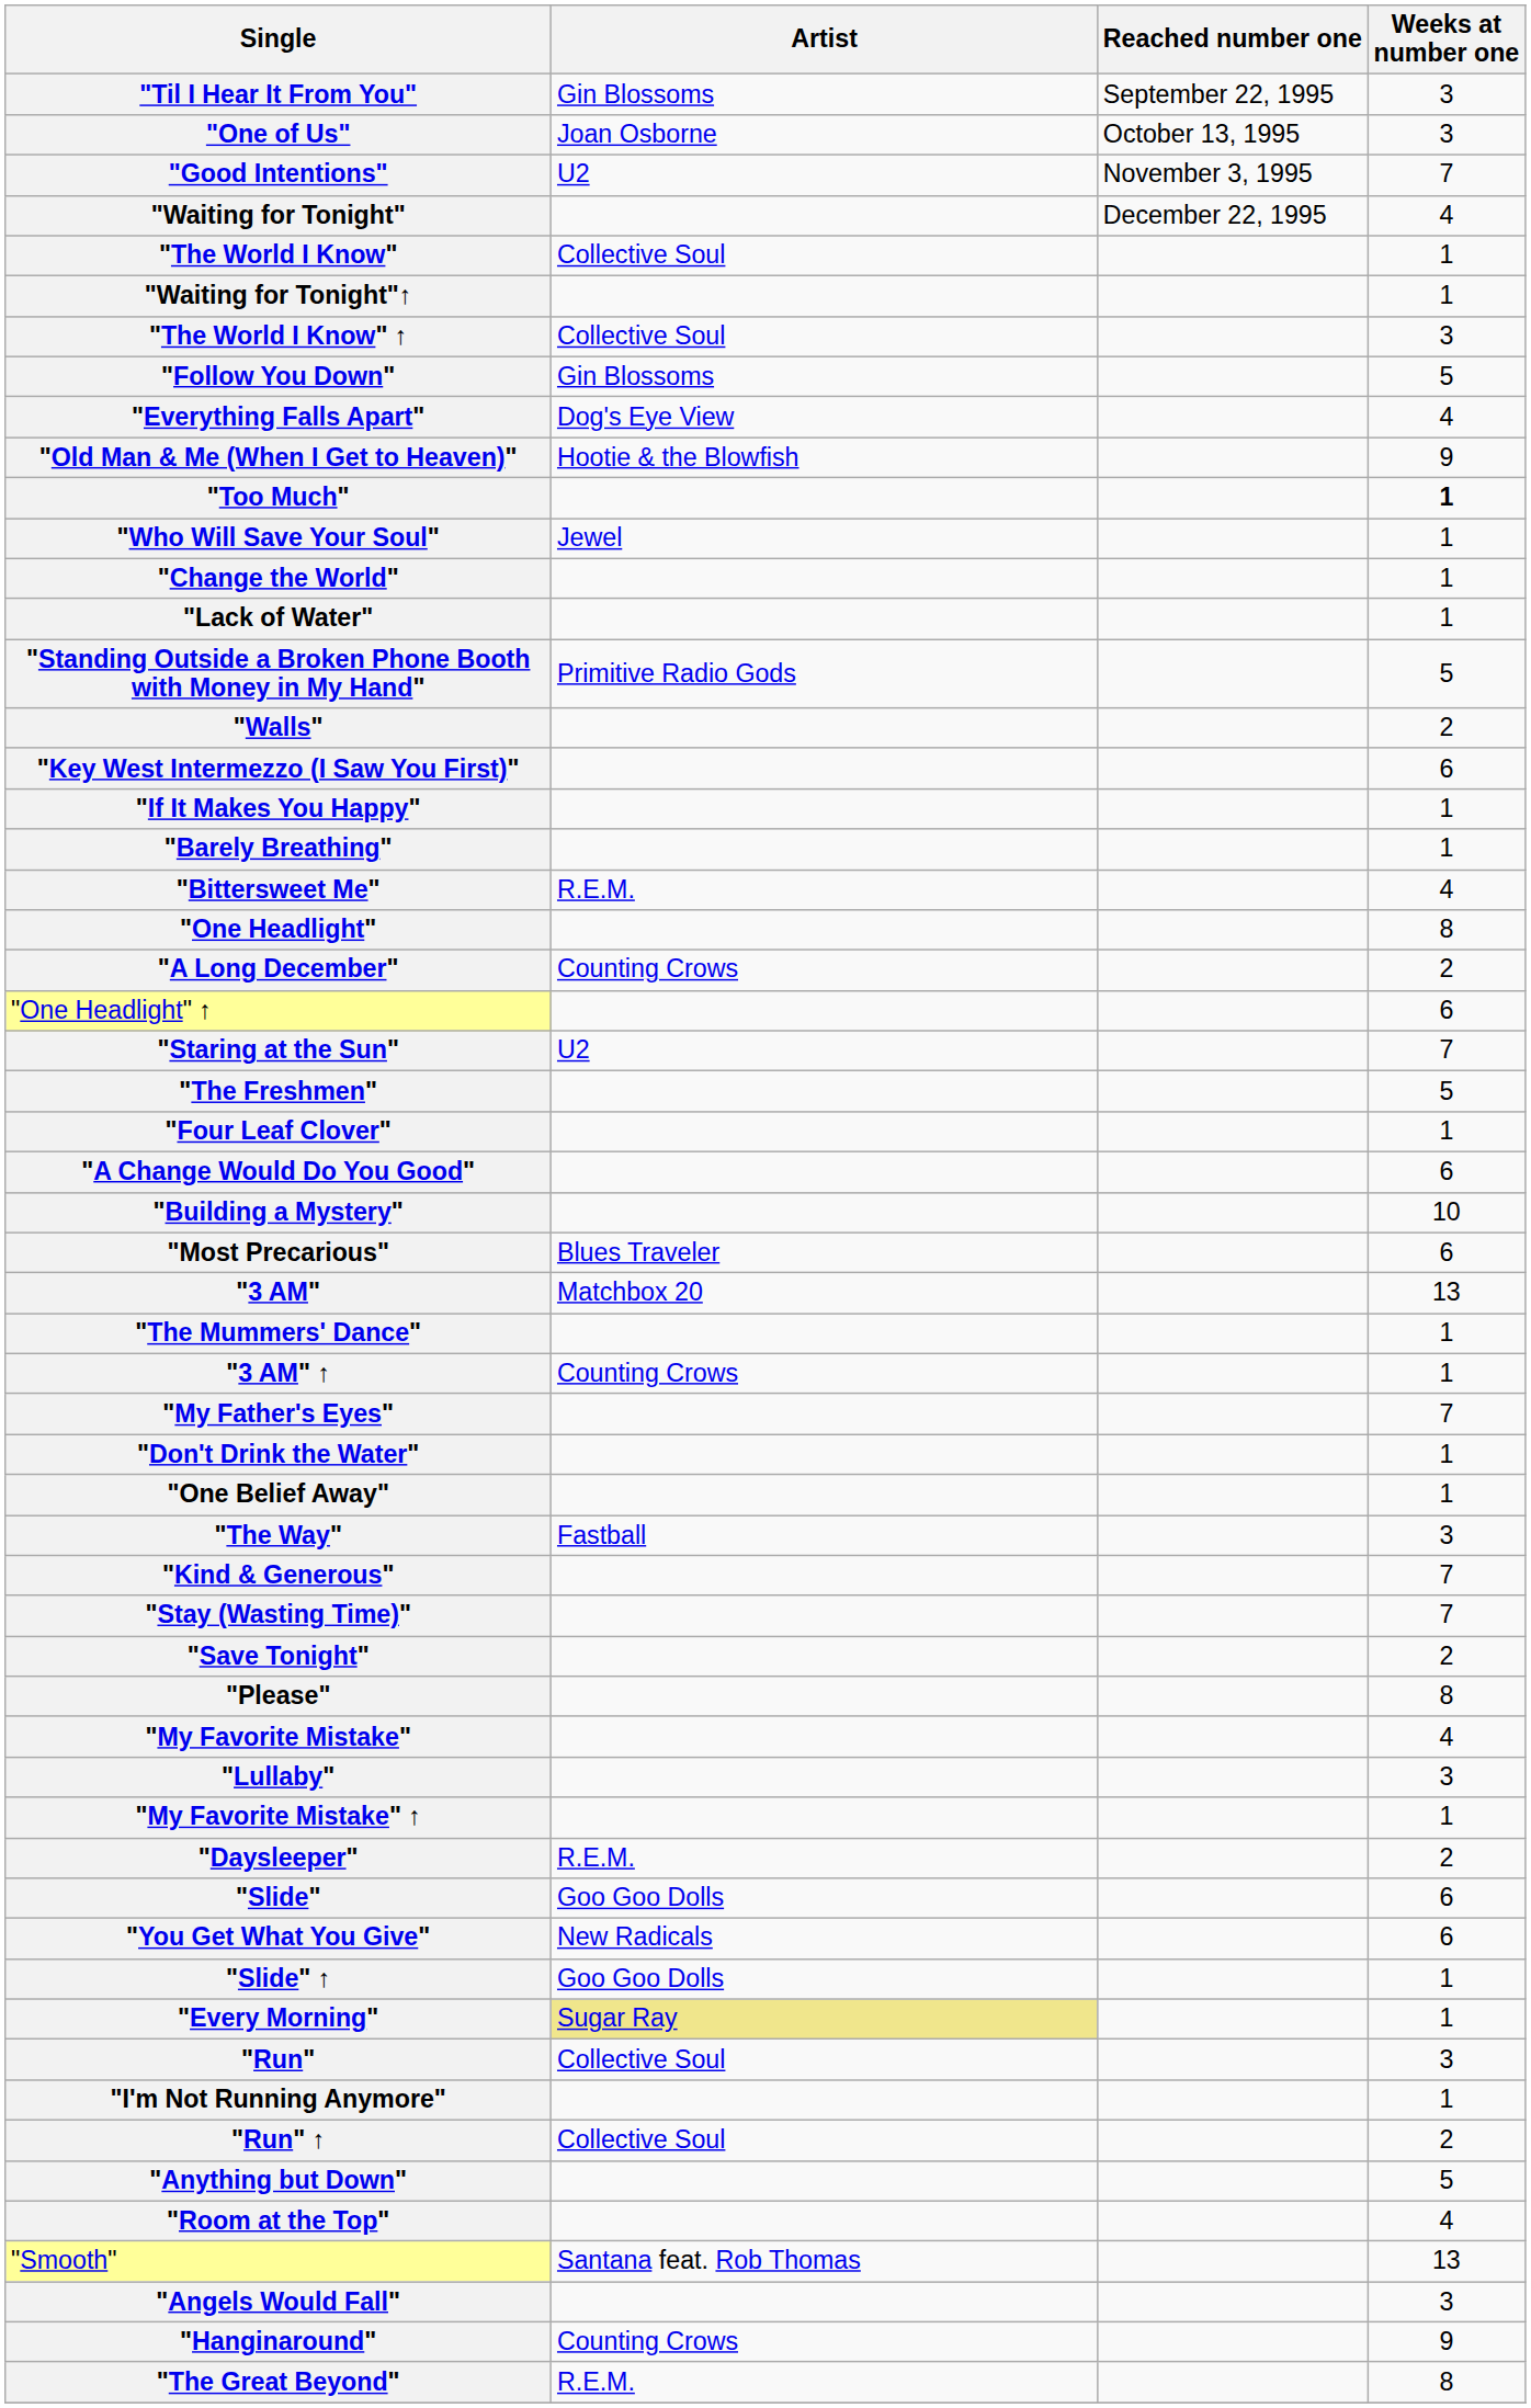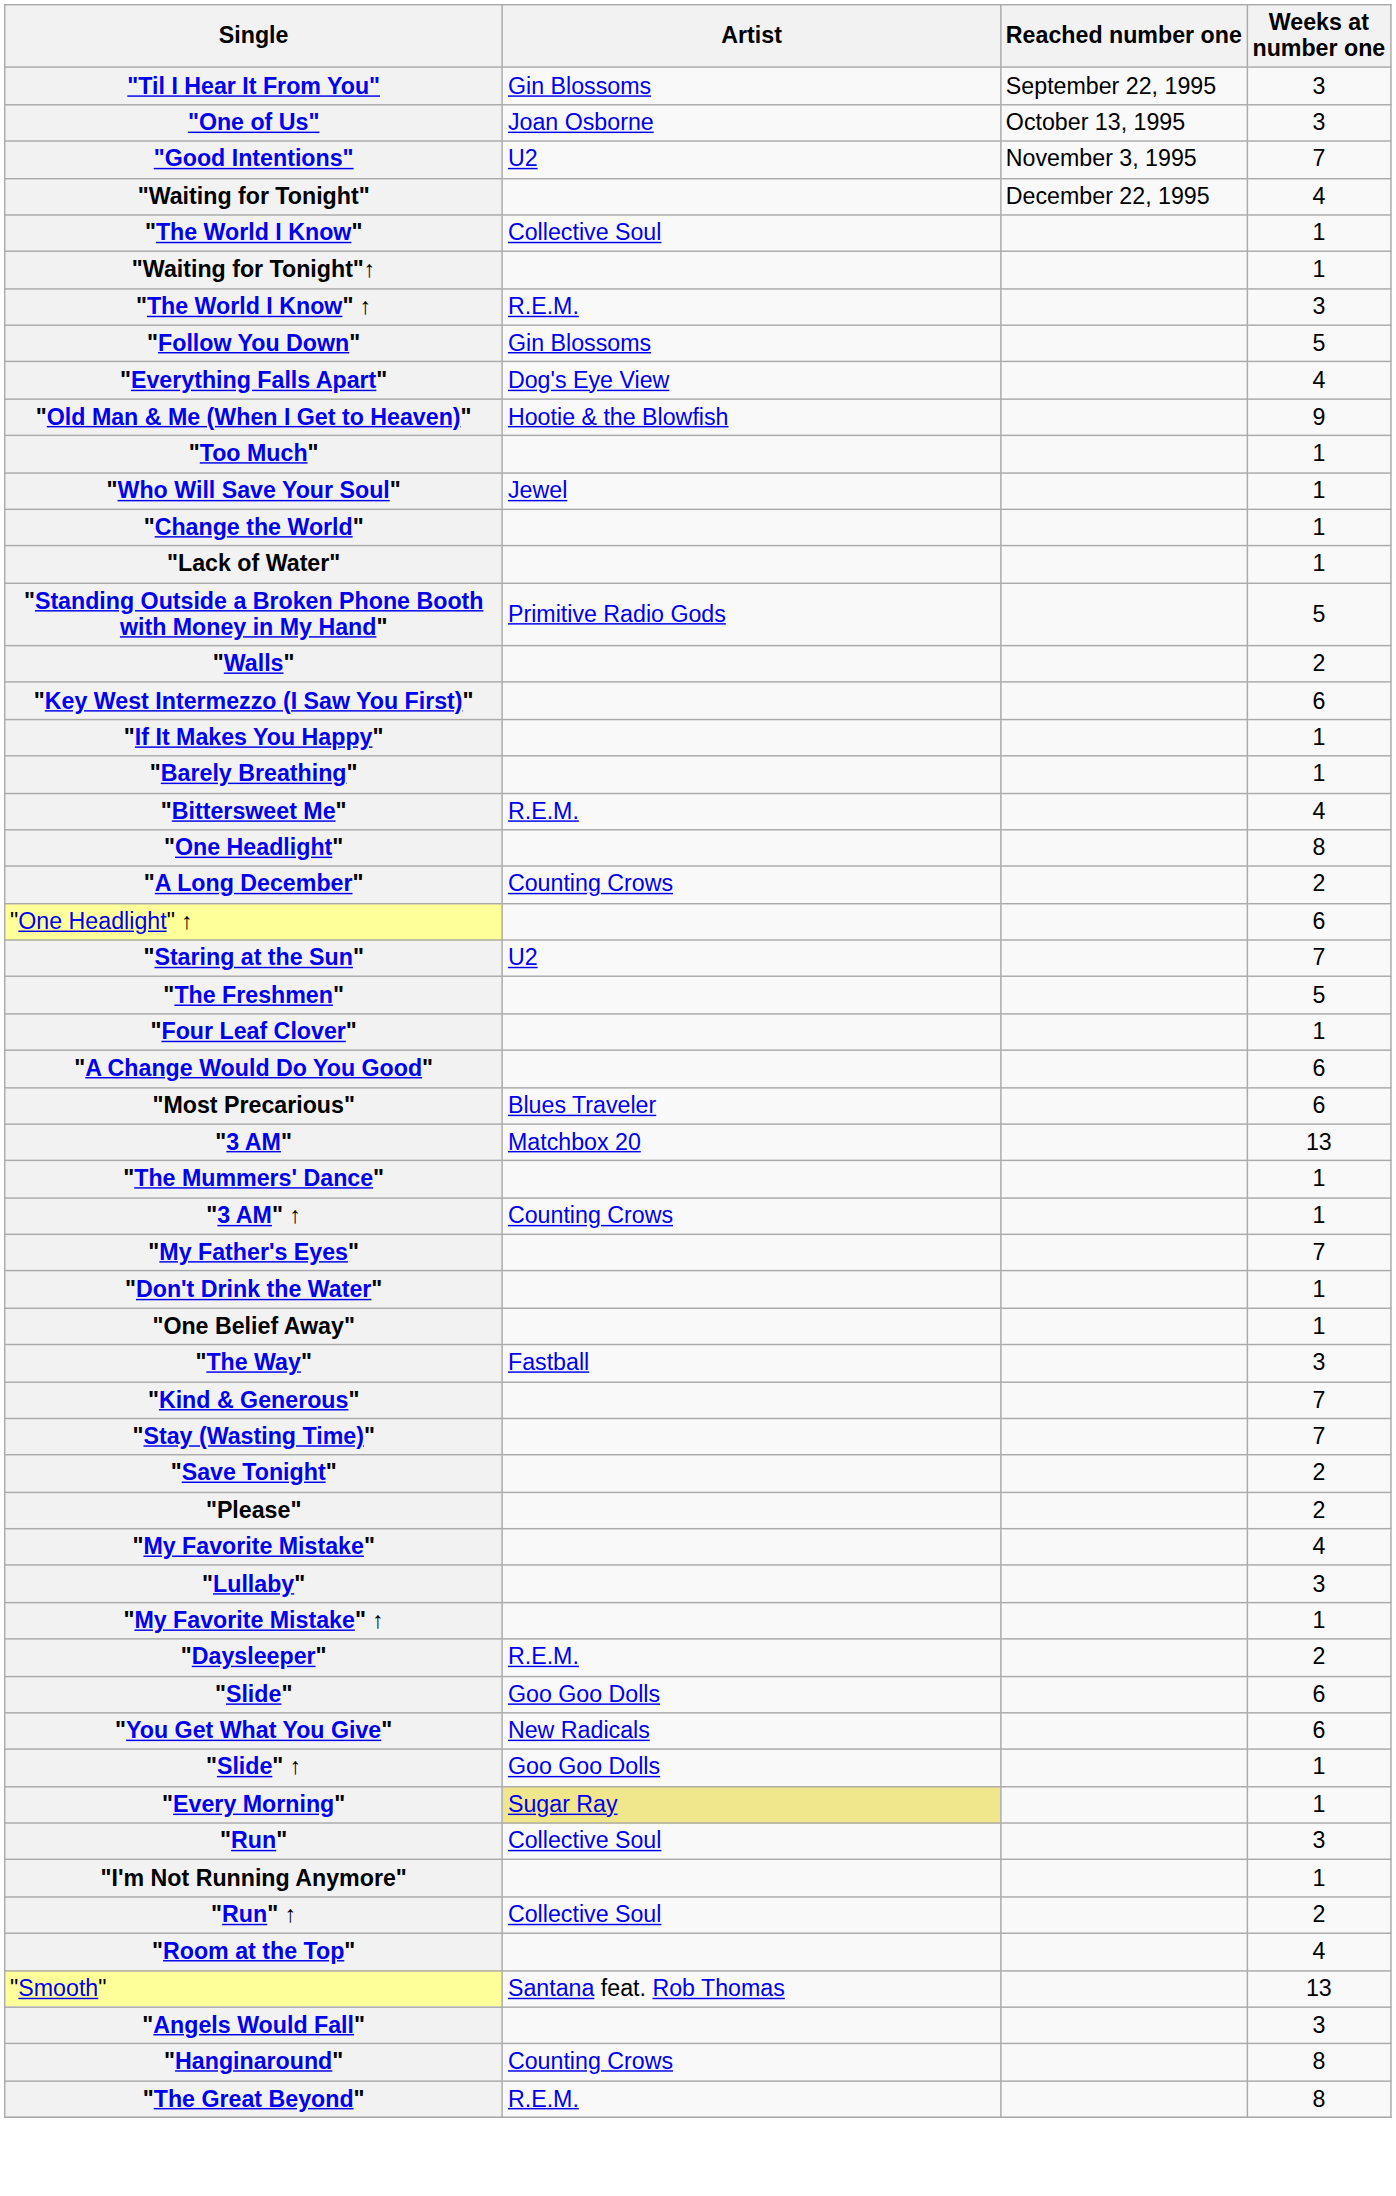"The World I Know" ↑ | Artist: Collective Soul -> R.E.M.
"Too Much" | Weeks at number one: bold -> normal
- row: "Building a Mystery" | 10
"Please" | Weeks at number one: 8 -> 2
- row: "Anything but Down" | 5
"Hanginaround" | Weeks at number one: 9 -> 8
